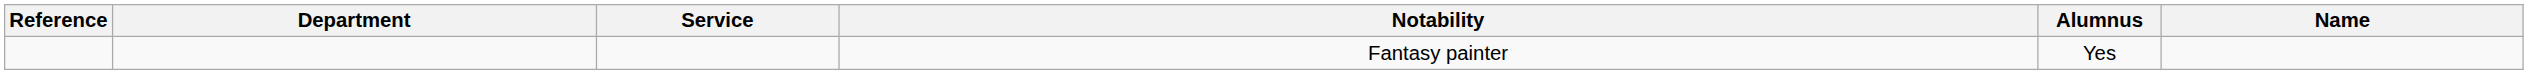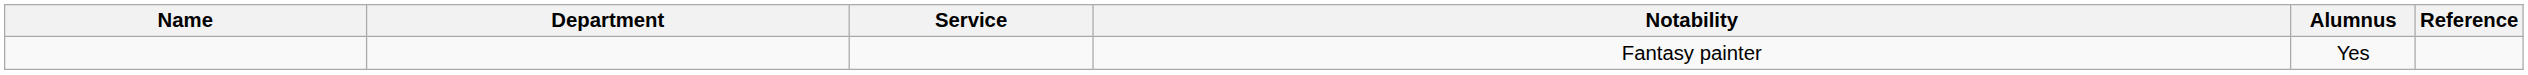columns swapped: Name <-> Reference
